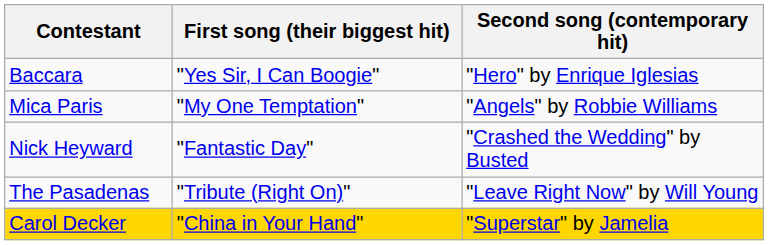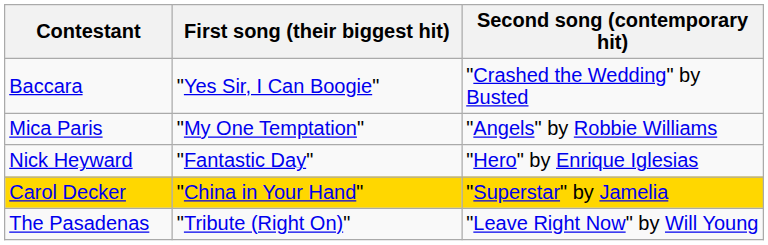Baccara | Second song (contemporary hit): "Hero" by Enrique Iglesias -> "Crashed the Wedding" by Busted
Nick Heyward | Second song (contemporary hit): "Crashed the Wedding" by Busted -> "Hero" by Enrique Iglesias
rows swapped: Carol Decker <-> The Pasadenas
